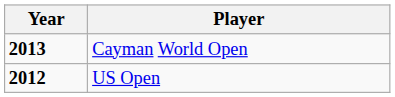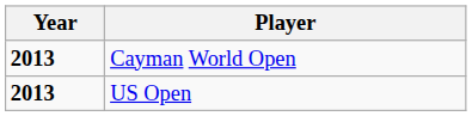US Open | Year: 2012 -> 2013
